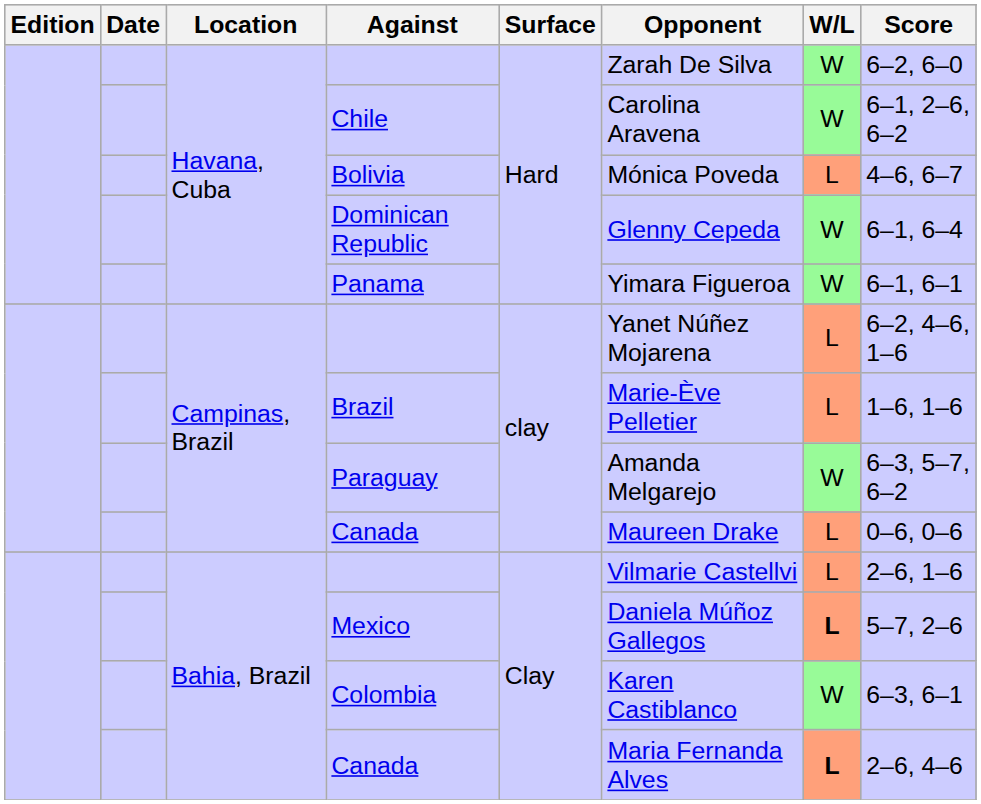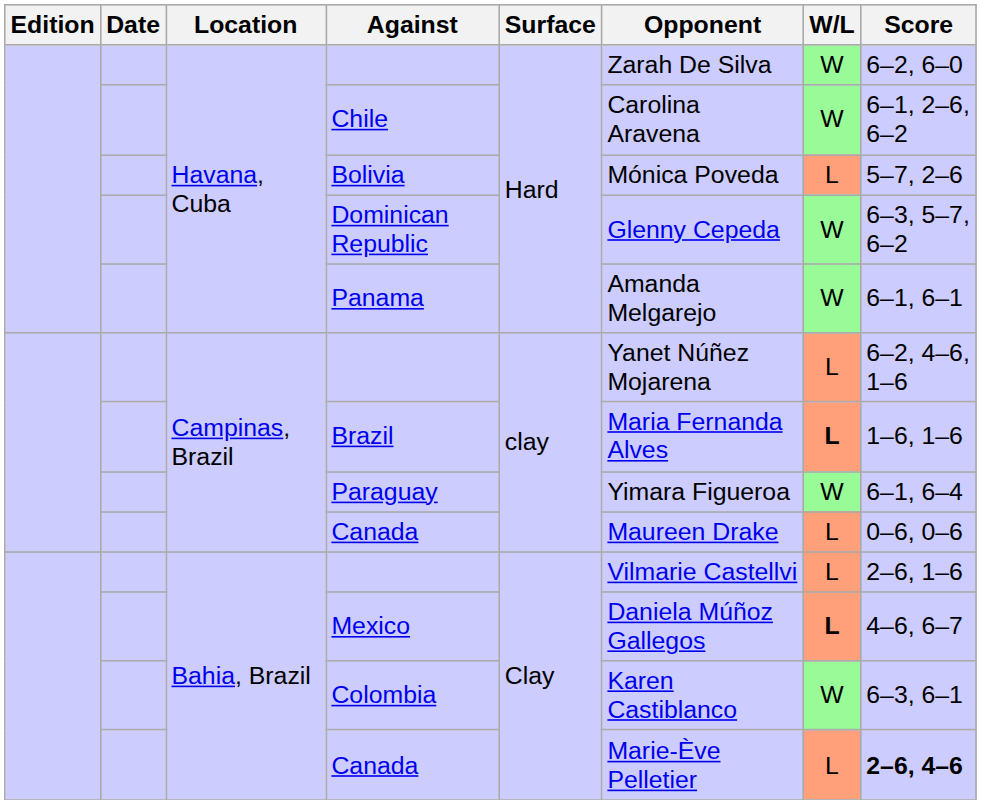Bolivia | Score: 4–6, 6–7 -> 5–7, 2–6
Dominican Republic | Score: 6–1, 6–4 -> 6–3, 5–7, 6–2
Panama | Opponent: Yimara Figueroa -> Amanda Melgarejo
Brazil | Opponent: Marie-Ève Pelletier -> Maria Fernanda Alves
Brazil | W/L: normal -> bold
Paraguay | Opponent: Amanda Melgarejo -> Yimara Figueroa
Paraguay | Score: 6–3, 5–7, 6–2 -> 6–1, 6–4
Mexico | Score: 5–7, 2–6 -> 4–6, 6–7
Bahia, Brazil / Canada | Opponent: Maria Fernanda Alves -> Marie-Ève Pelletier
Bahia, Brazil / Canada | W/L: bold -> normal
Bahia, Brazil / Canada | Score: normal -> bold
